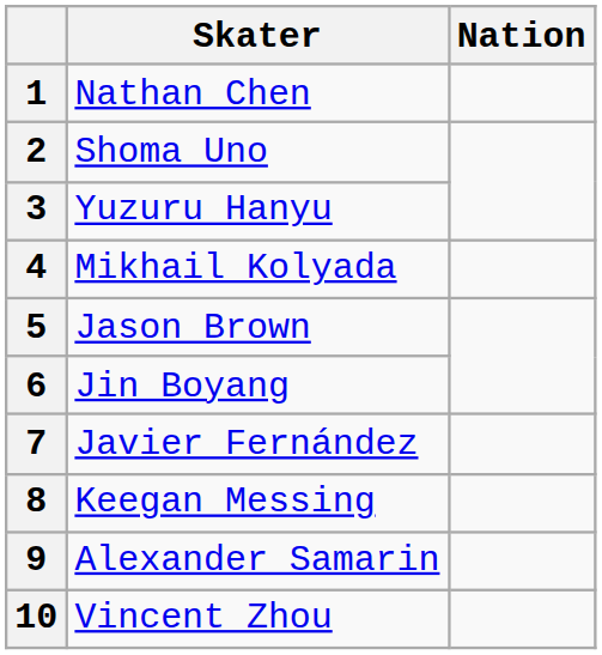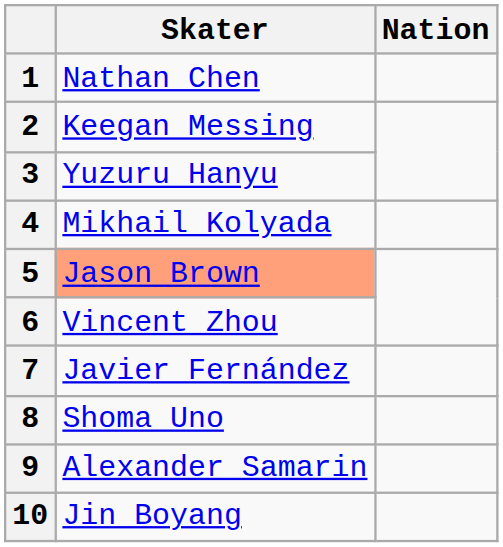2 | Skater: Shoma Uno -> Keegan Messing
5 | Skater: no background -> lightsalmon background
6 | Skater: Jin Boyang -> Vincent Zhou
8 | Skater: Keegan Messing -> Shoma Uno
10 | Skater: Vincent Zhou -> Jin Boyang
